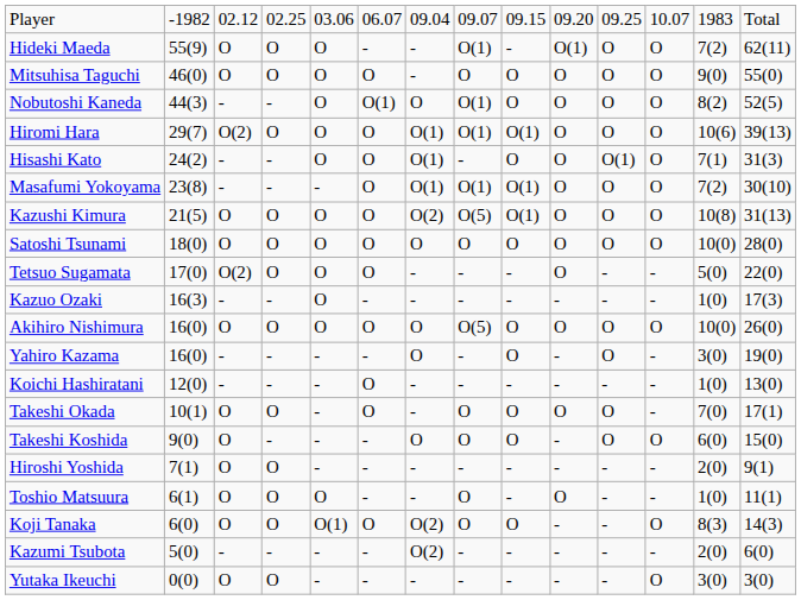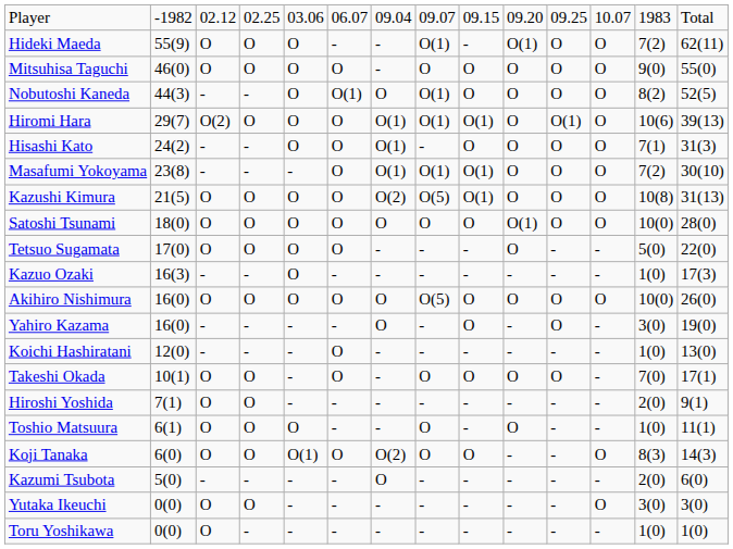Hiromi Hara | column 11: O -> O(1)
Hisashi Kato | column 11: O(1) -> O
Satoshi Tsunami | column 10: O -> O(1)
Tetsuo Sugamata | column 3: O(2) -> O
- row: Takeshi Koshida | 9(0) | O | - | - | - | O | O | O | - | O | O | 6(0) | 15(0)
Kazumi Tsubota | column 7: O(2) -> O
+ row: Toru Yoshikawa | 0(0) | O | - | - | - | - | - | - | - | - | - | 1(0) | 1(0)
